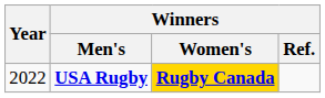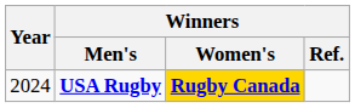USA Rugby | Year: 2022 -> 2024
